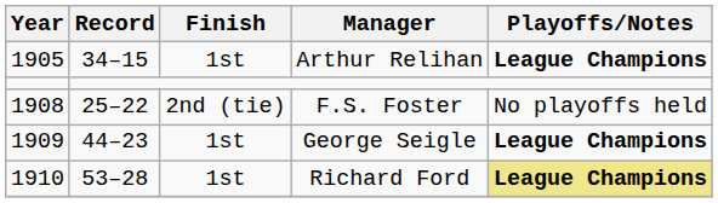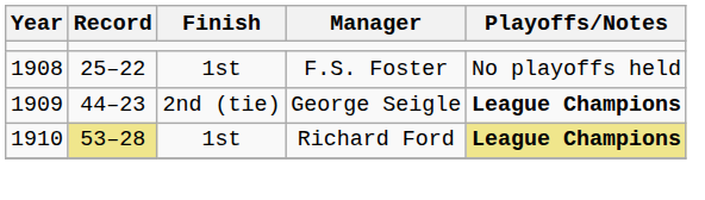- row: 1905 | 34–15 | 1st | Arthur Relihan | League Champions
F.S. Foster | Finish: 2nd (tie) -> 1st
George Seigle | Finish: 1st -> 2nd (tie)
Richard Ford | Record: no background -> khaki background
